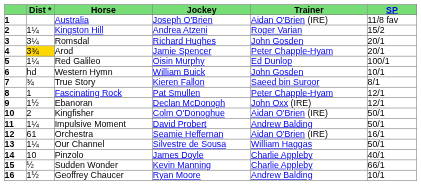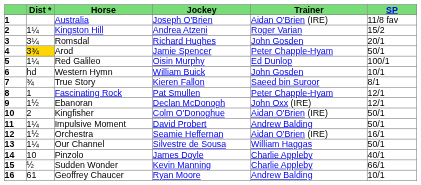Arod | SP: 20/1 -> 50/1
Orchestra | Dist *: 61 -> 1½
Geoffrey Chaucer | Dist *: 1½ -> 61
